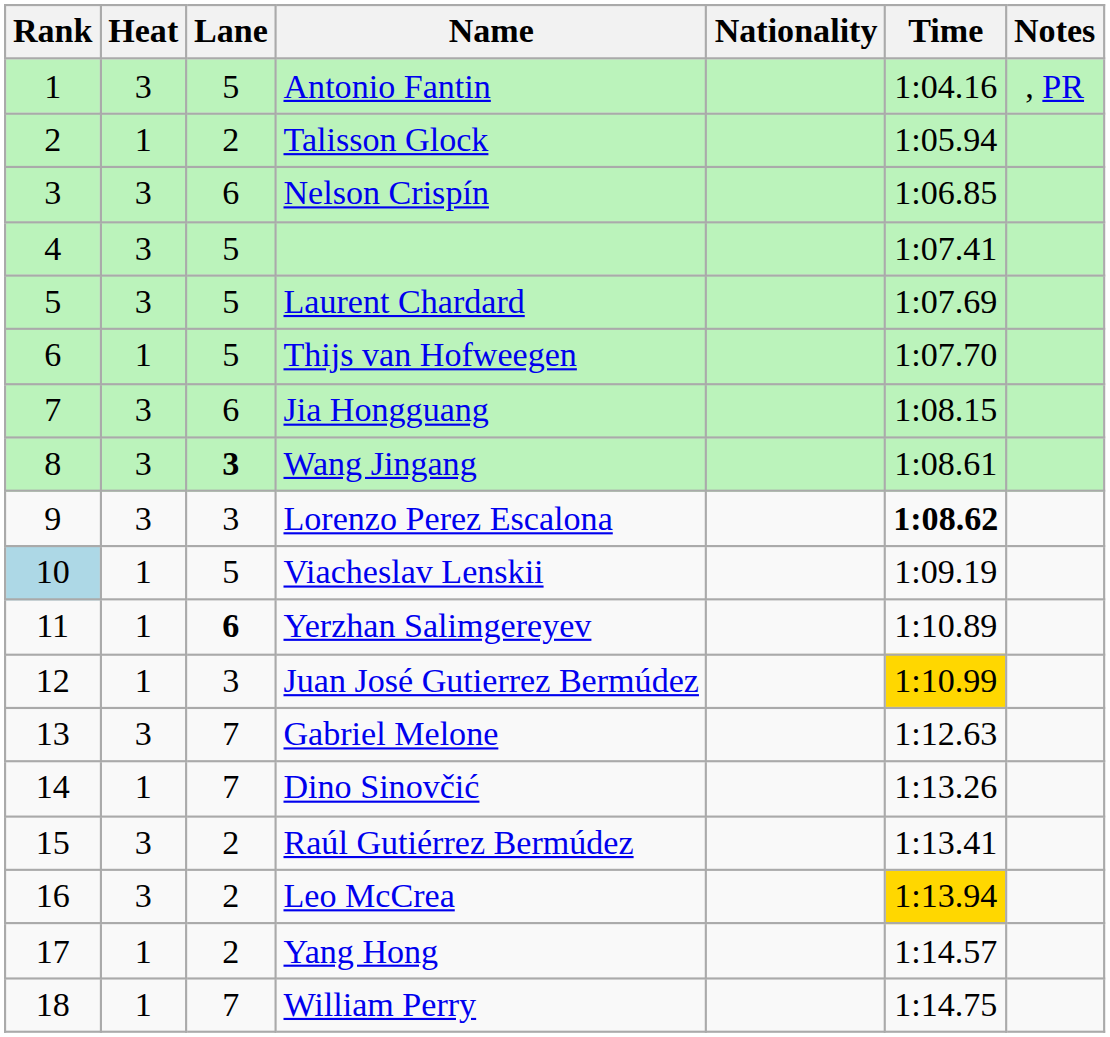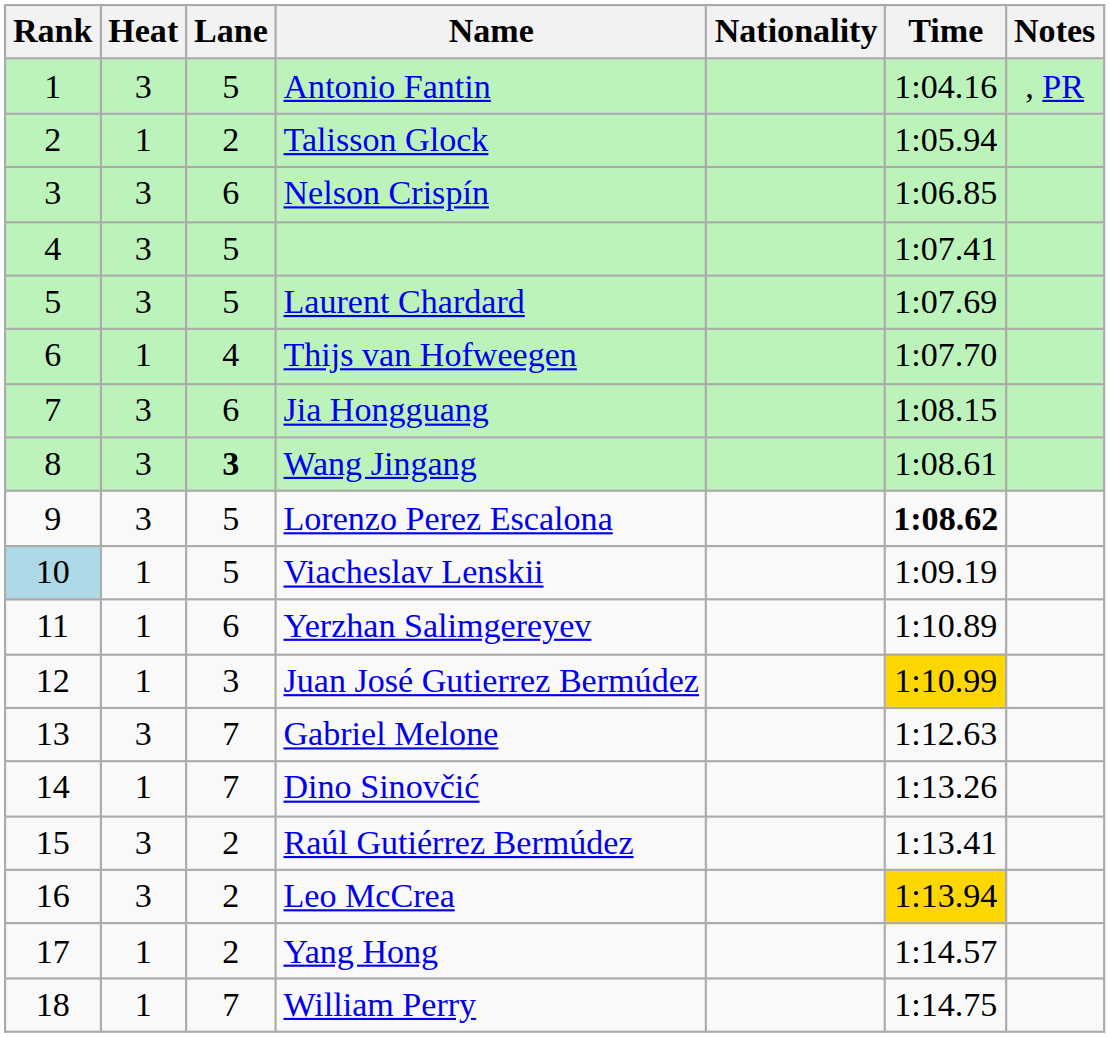Thijs van Hofweegen | Lane: 5 -> 4
Lorenzo Perez Escalona | Lane: 3 -> 5
Yerzhan Salimgereyev | Lane: bold -> normal
